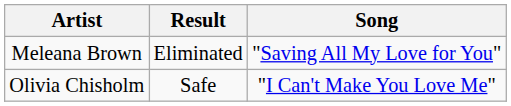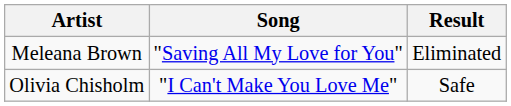columns swapped: Song <-> Result
